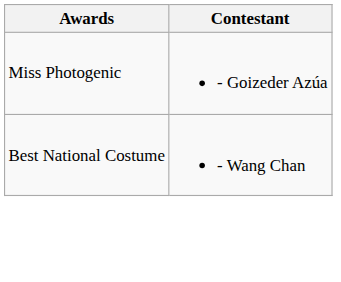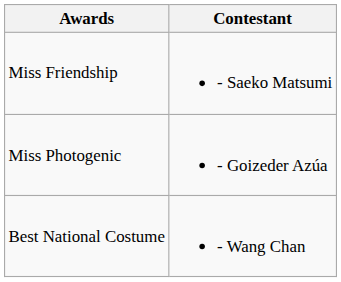+ row: Miss Friendship | - Saeko Matsumi
